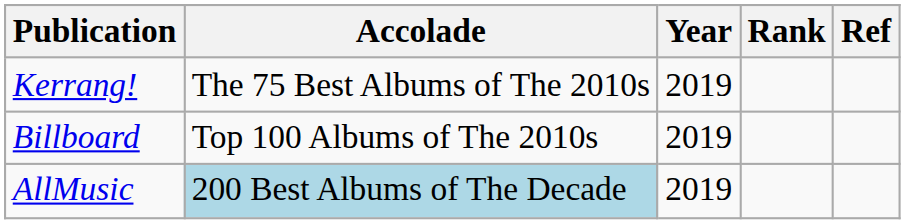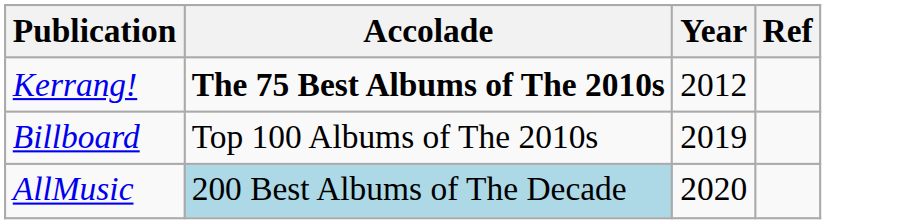- column: Rank
Kerrang! | Accolade: normal -> bold
Kerrang! | Year: 2019 -> 2012
AllMusic | Year: 2019 -> 2020
